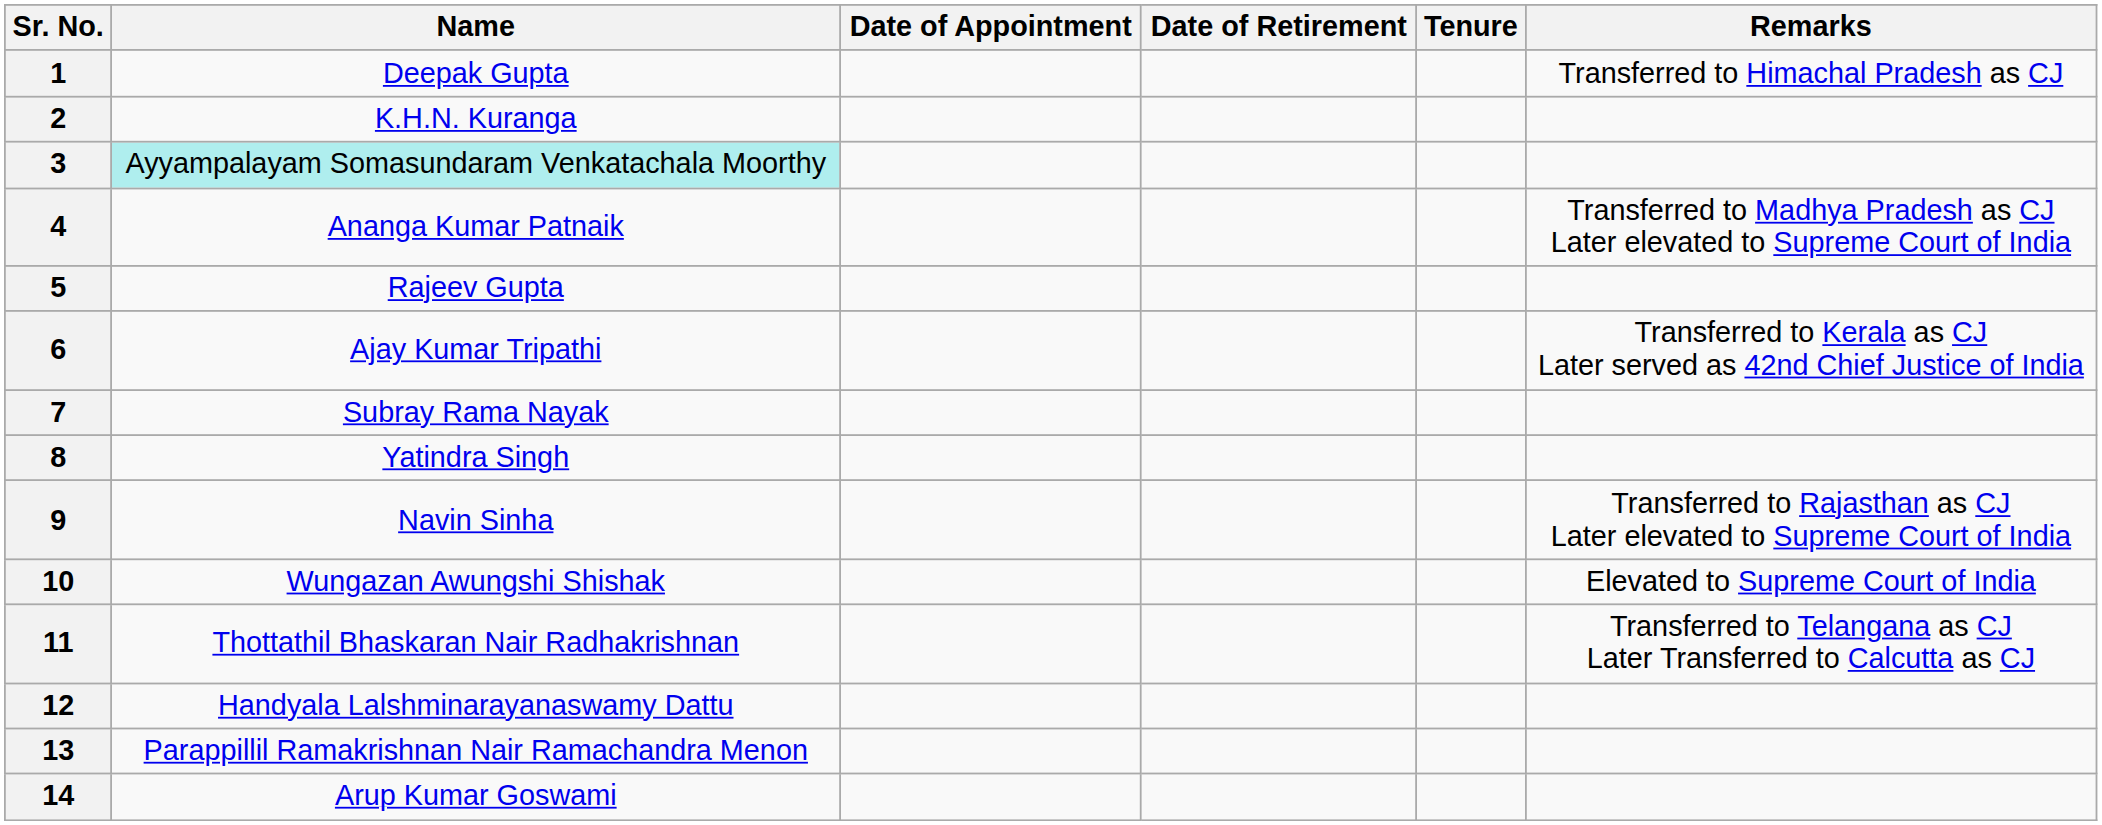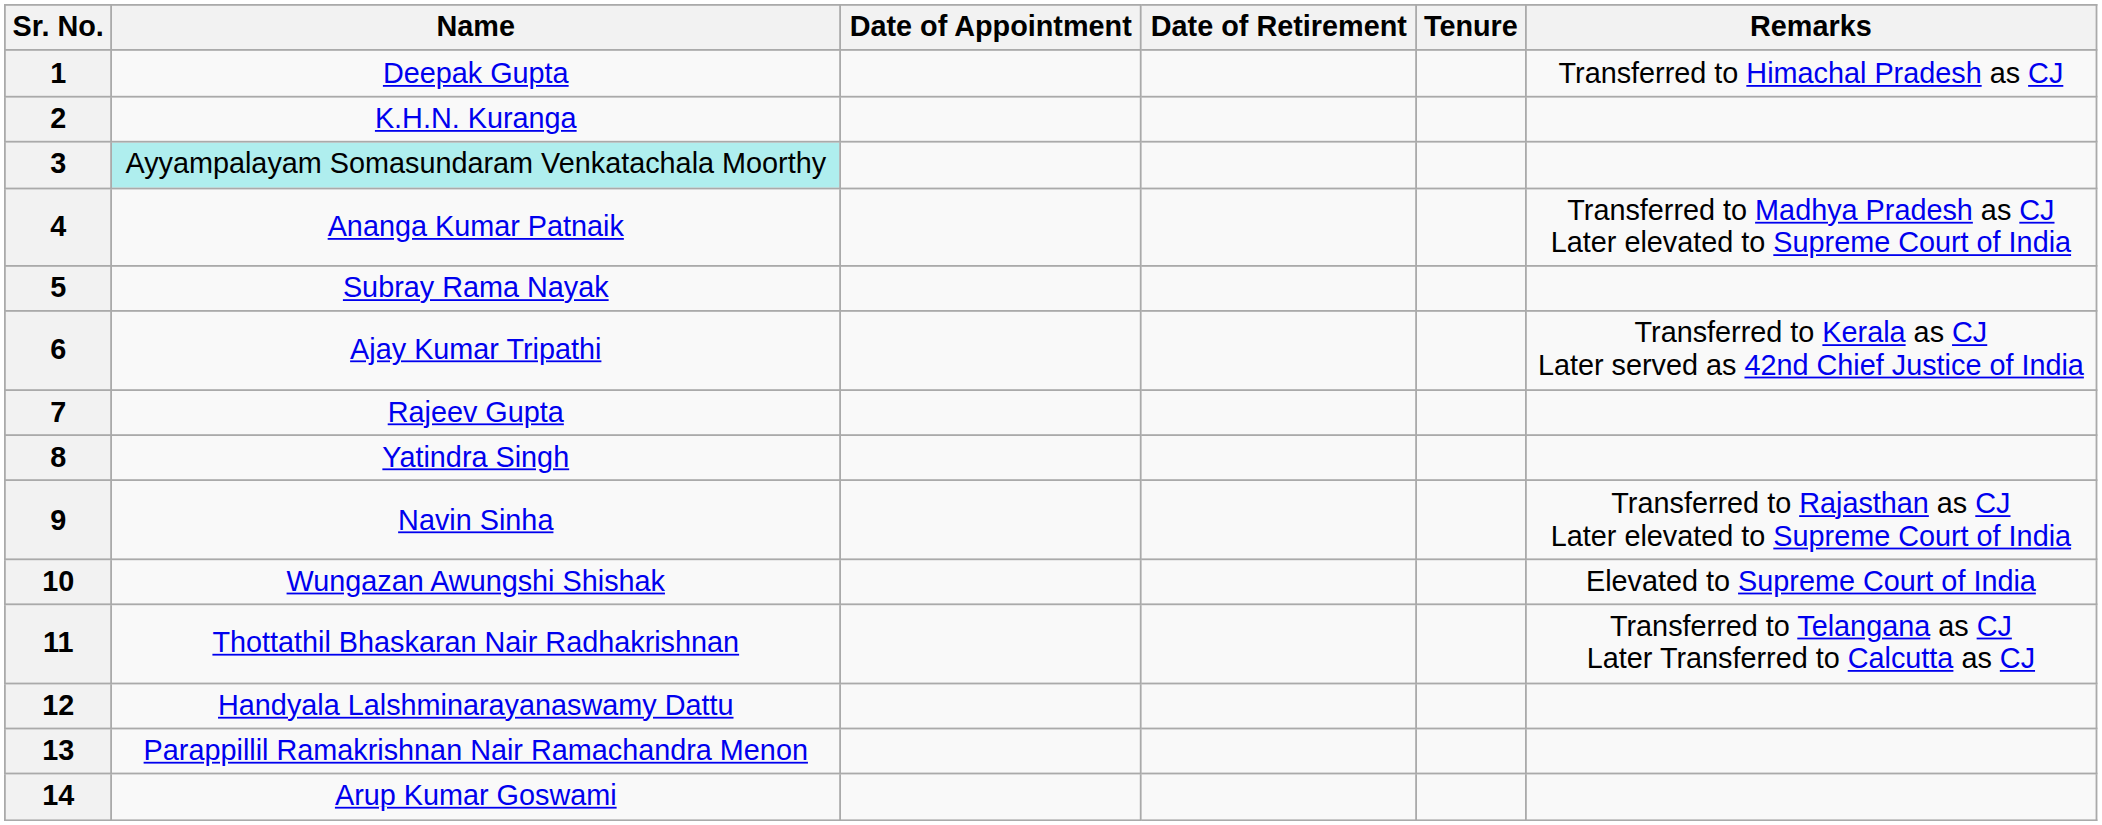5 | Name: Rajeev Gupta -> Subray Rama Nayak
7 | Name: Subray Rama Nayak -> Rajeev Gupta
